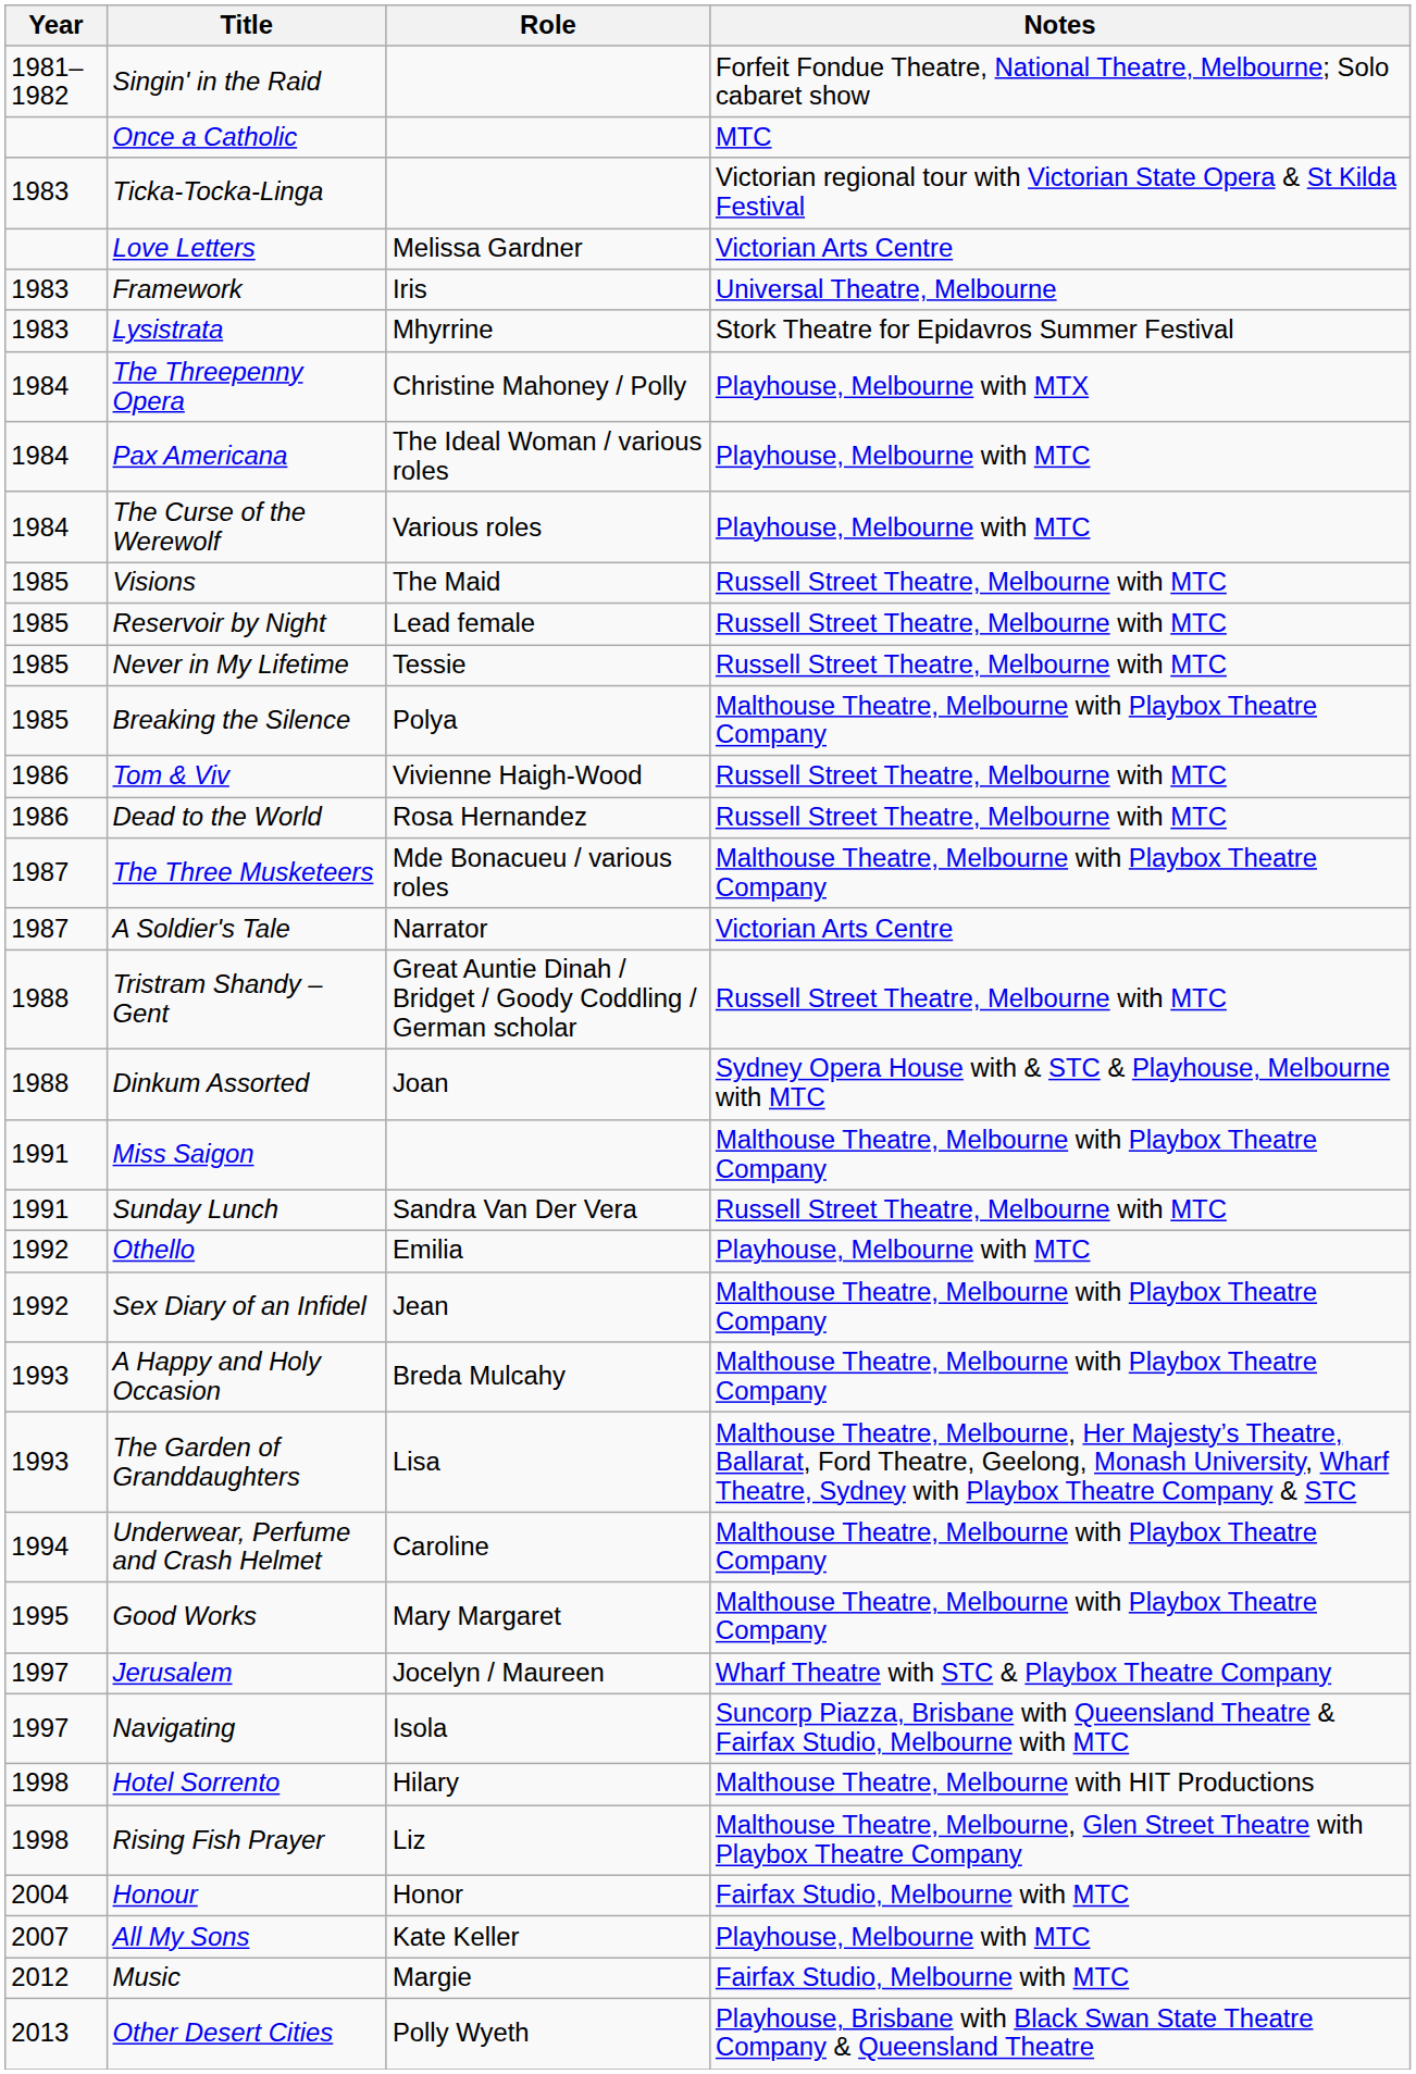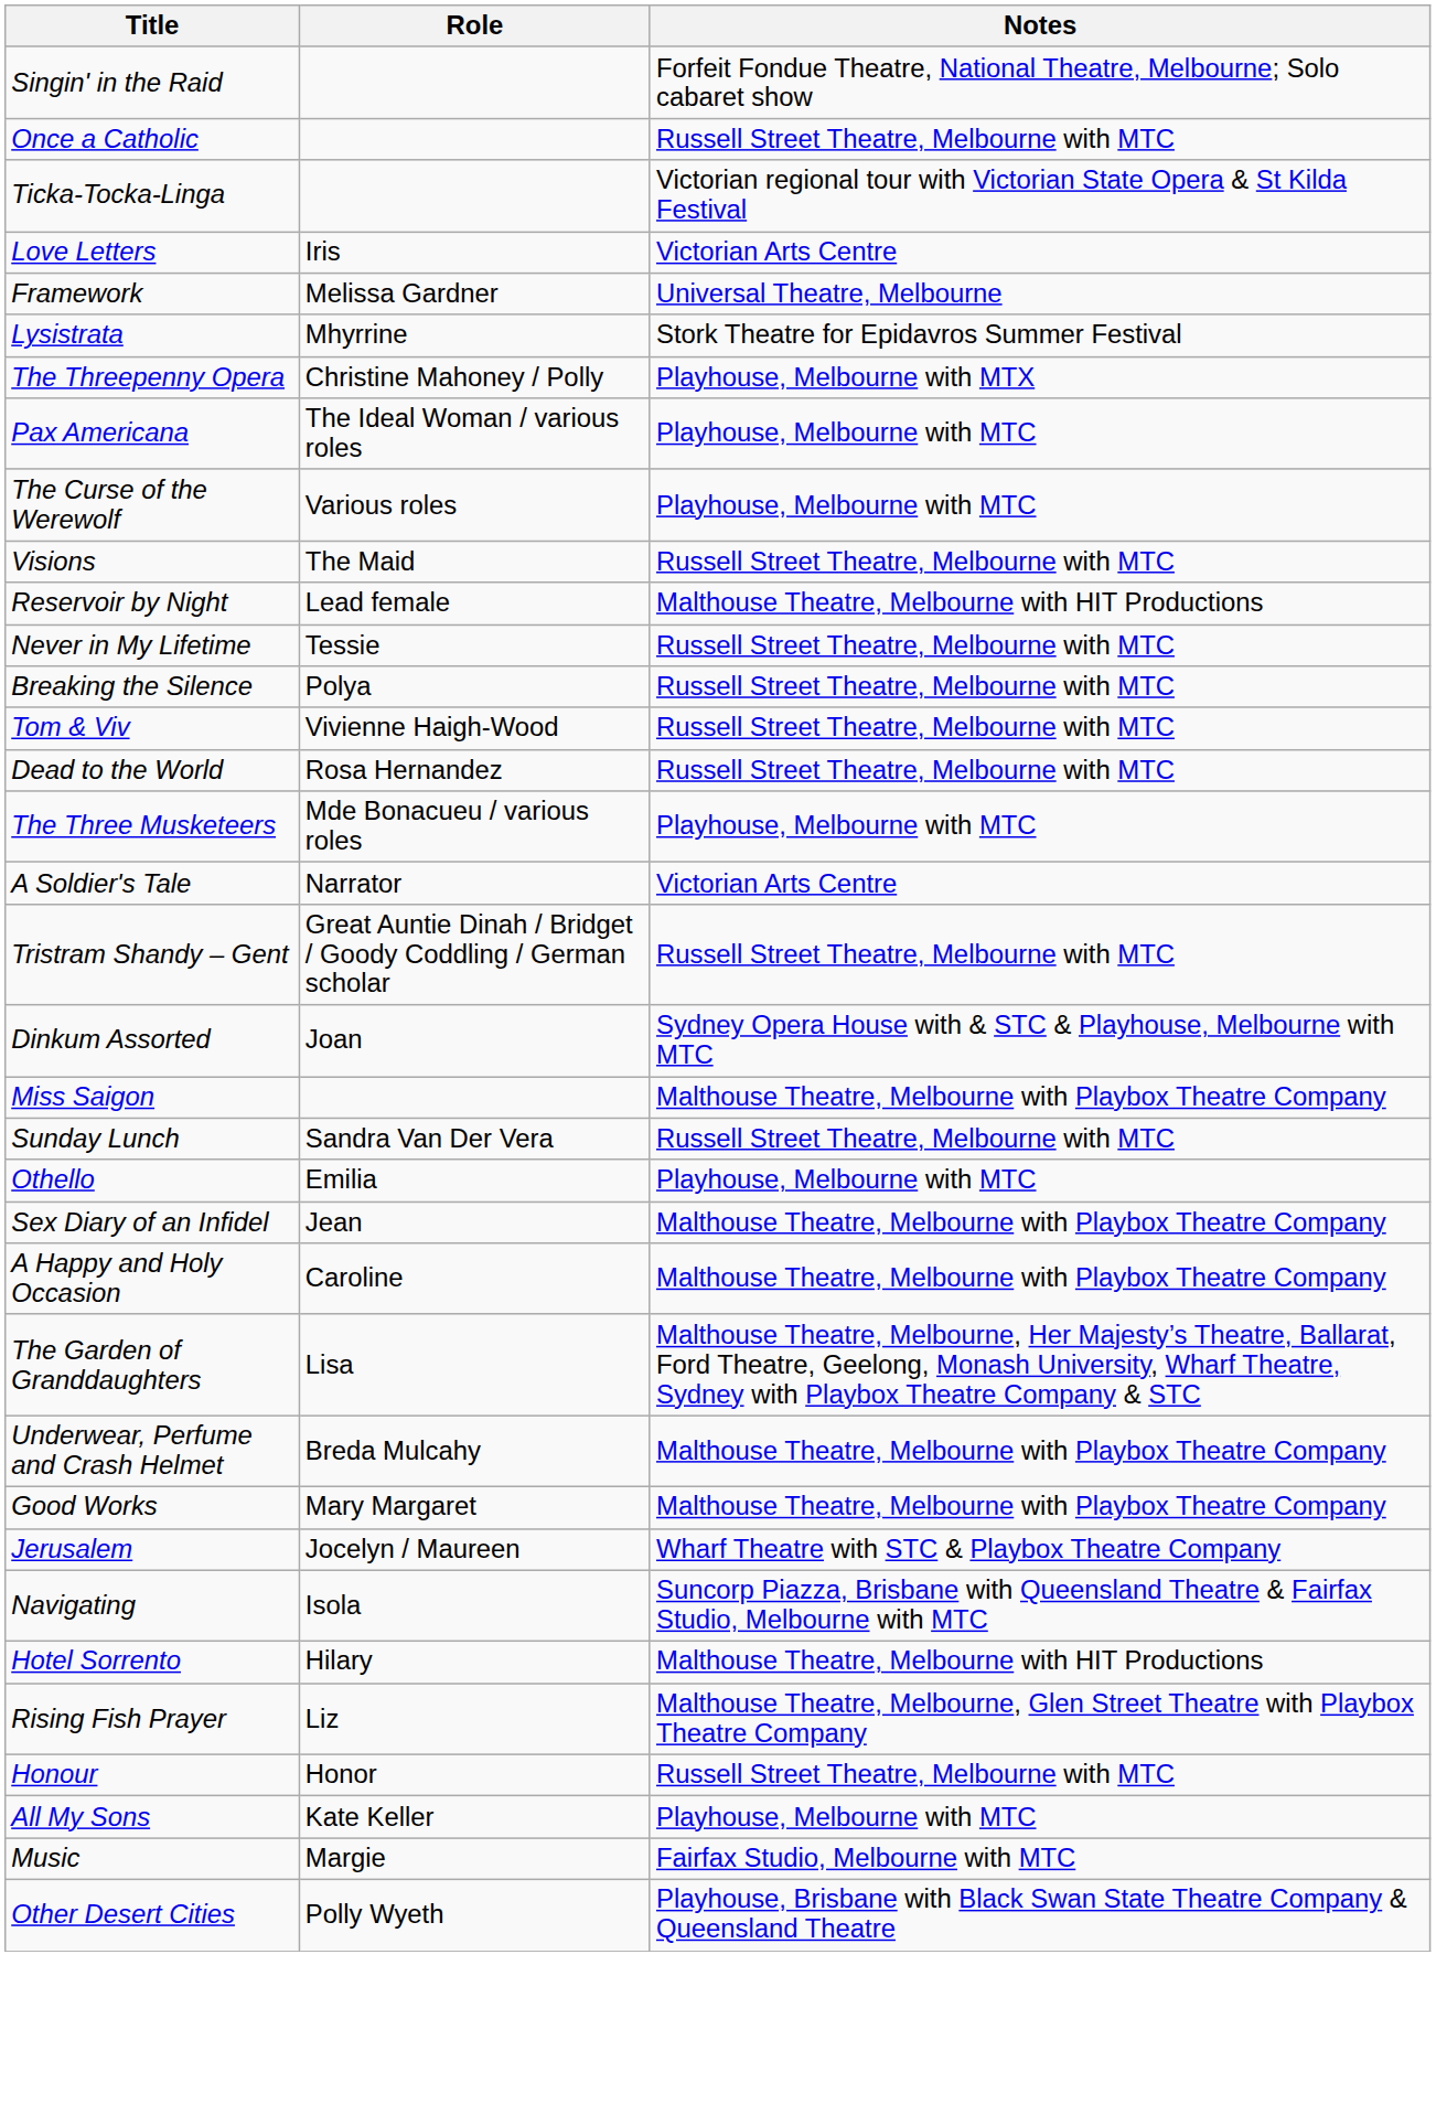- column: Year | 1981–1982 | 1983 | 1983 | 1983 | 1984 | 1984 | 1984 | 1985 | 1985 | 1985 | 1985 | 1986 | 1986 | 1987 | 1987 | 1988 | 1988 | 1991 | 1991 | 1992 | 1992 | 1993 | 1993 | 1994 | 1995 | 1997 | 1997 | 1998 | 1998 | 2004 | 2007 | 2012 | 2013
Once a Catholic | Notes: MTC -> Russell Street Theatre, Melbourne with MTC
Love Letters | Role: Melissa Gardner -> Iris
Framework | Role: Iris -> Melissa Gardner
Reservoir by Night | Notes: Russell Street Theatre, Melbourne with MTC -> Malthouse Theatre, Melbourne with HIT Productions
Breaking the Silence | Notes: Malthouse Theatre, Melbourne with Playbox Theatre Company -> Russell Street Theatre, Melbourne with MTC
The Three Musketeers | Notes: Malthouse Theatre, Melbourne with Playbox Theatre Company -> Playhouse, Melbourne with MTC
A Happy and Holy Occasion | Role: Breda Mulcahy -> Caroline
Underwear, Perfume and Crash Helmet | Role: Caroline -> Breda Mulcahy
Honour | Notes: Fairfax Studio, Melbourne with MTC -> Russell Street Theatre, Melbourne with MTC
